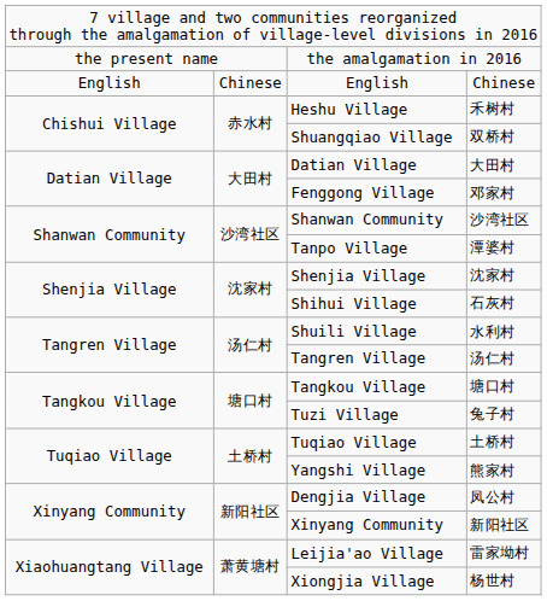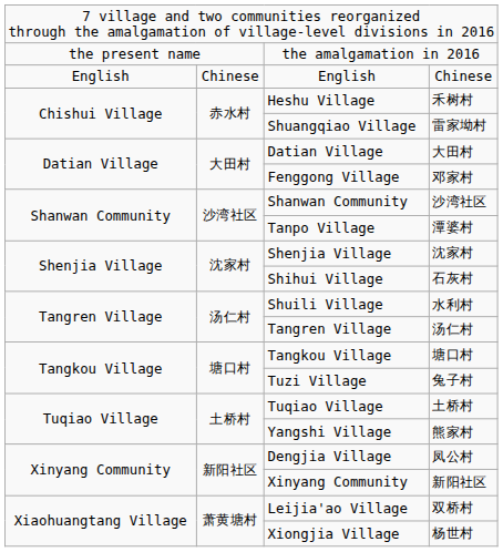Shuangqiao Village | column 4: 双桥村 -> 雷家坳村
Leijia'ao Village | column 4: 雷家坳村 -> 双桥村
